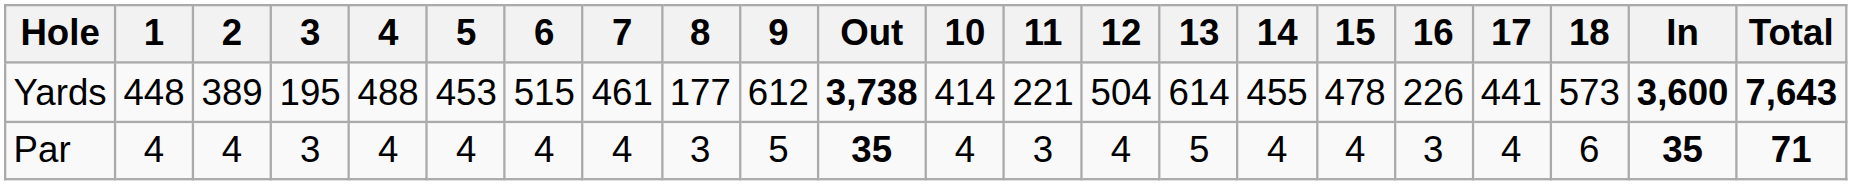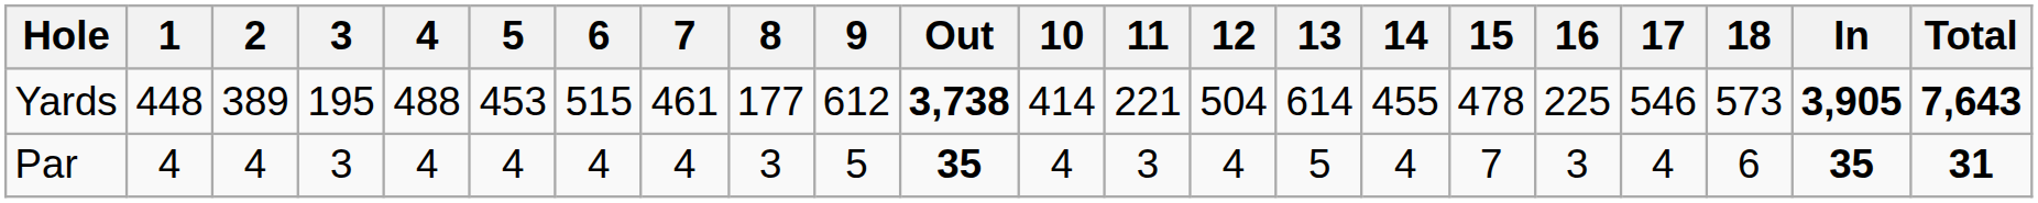Yards | 16: 226 -> 225
Yards | 17: 441 -> 546
Yards | In: 3,600 -> 3,905
Par | 15: 4 -> 7
Par | Total: 71 -> 31
